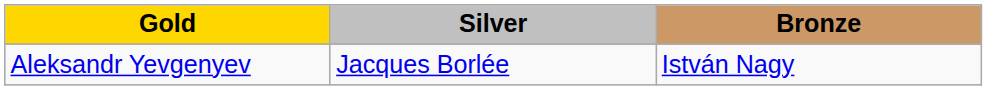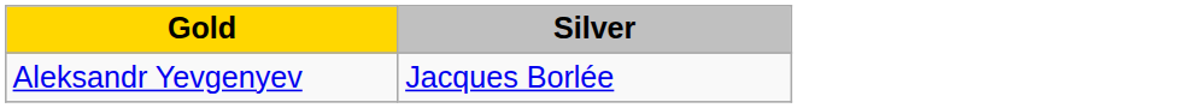- column: Bronze | István Nagy
